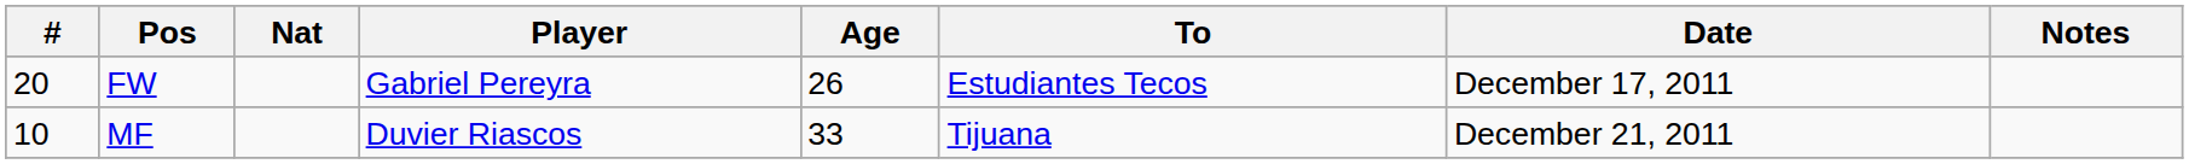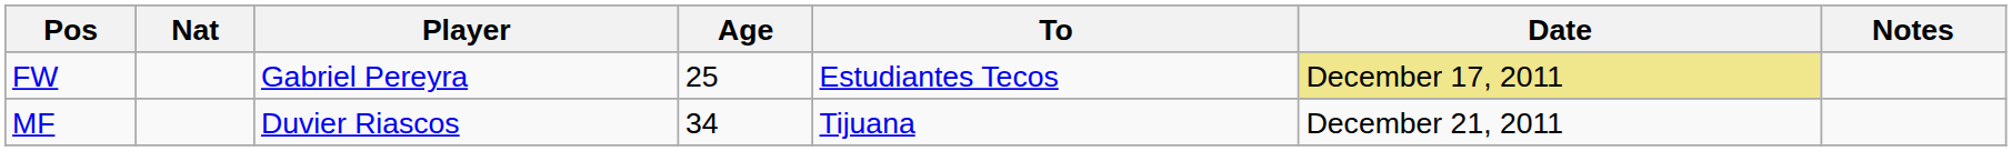- column: # | 20 | 10
FW | Age: 26 -> 25
FW | Date: no background -> khaki background
MF | Age: 33 -> 34
